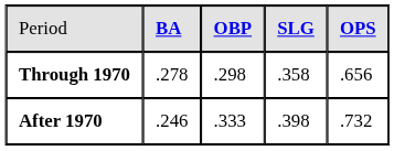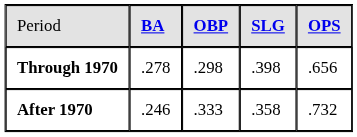Through 1970 | column 4: .358 -> .398
After 1970 | column 4: .398 -> .358
